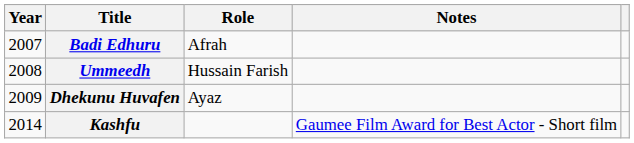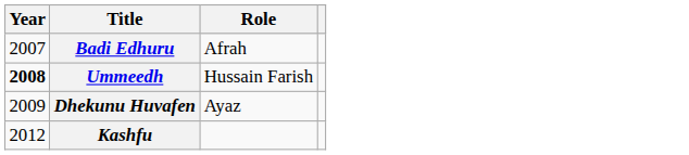- column: Notes | Gaumee Film Award for Best Actor - Short film
Ummeedh | Year: normal -> bold
Kashfu | Year: 2014 -> 2012
